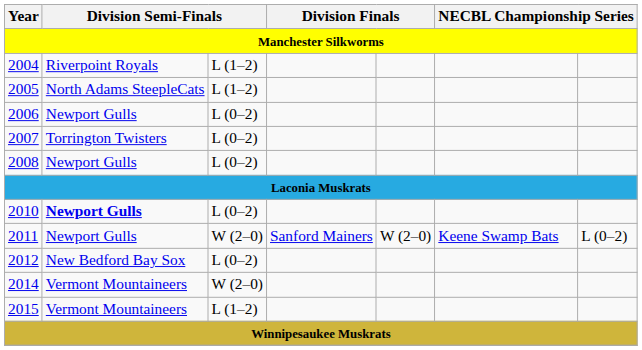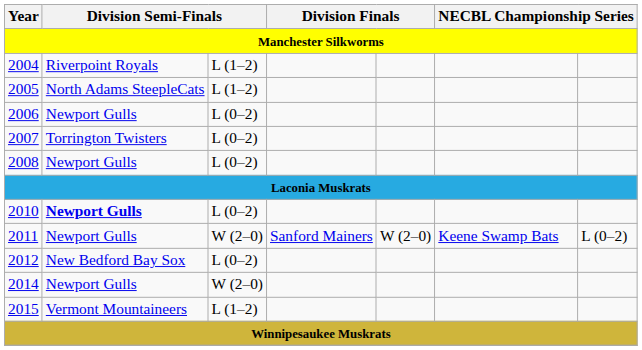2014 | column 2: Vermont Mountaineers -> Newport Gulls
